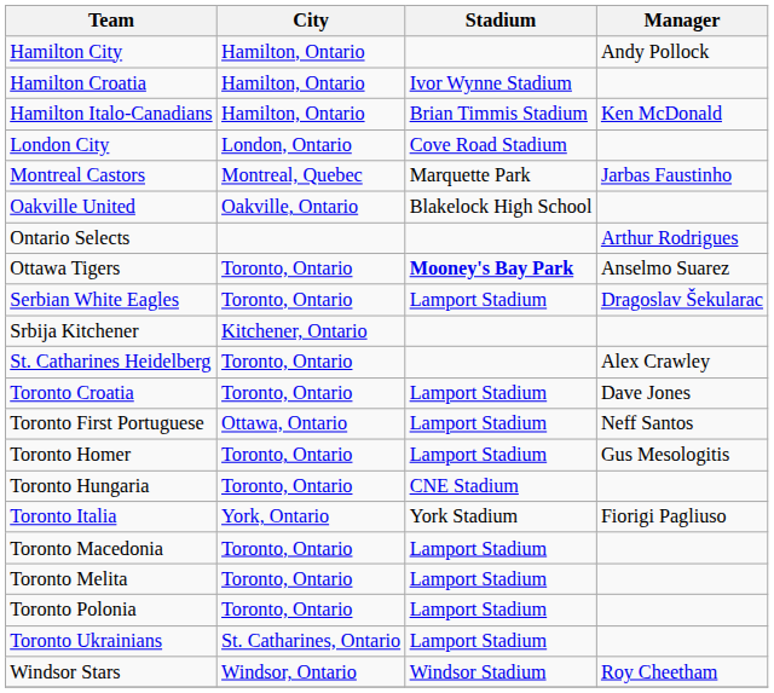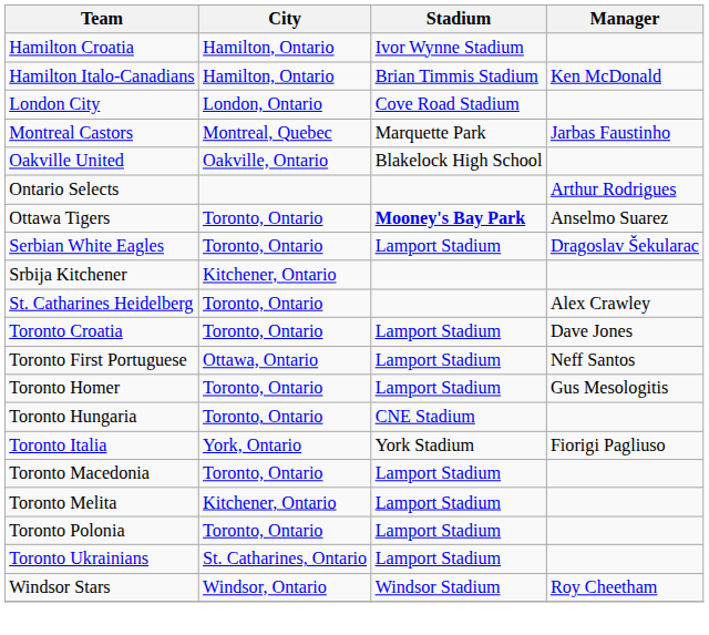- row: Hamilton City | Hamilton, Ontario | Andy Pollock
Toronto Melita | City: Toronto, Ontario -> Kitchener, Ontario
